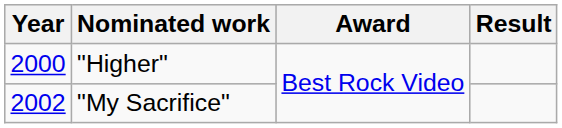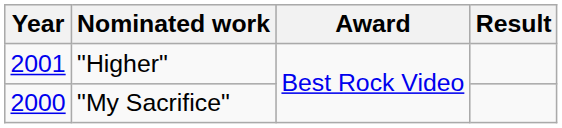"Higher" | Year: 2000 -> 2001
"My Sacrifice" | Year: 2002 -> 2000
